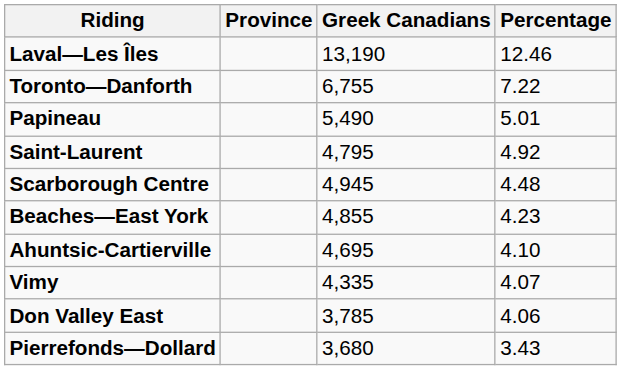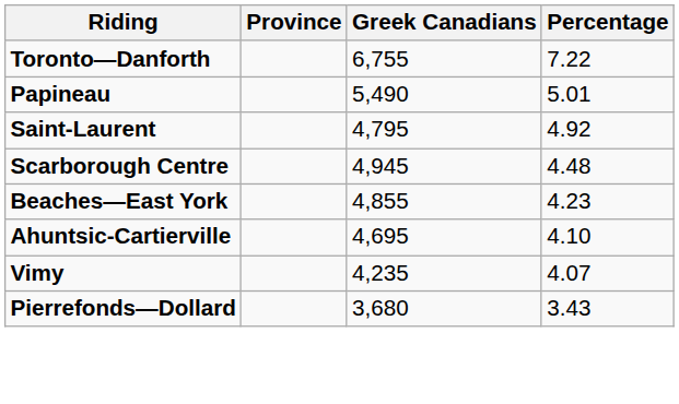- row: Laval—Les Îles | 13,190 | 12.46
Vimy | Greek Canadians: 4,335 -> 4,235
- row: Don Valley East | 3,785 | 4.06
